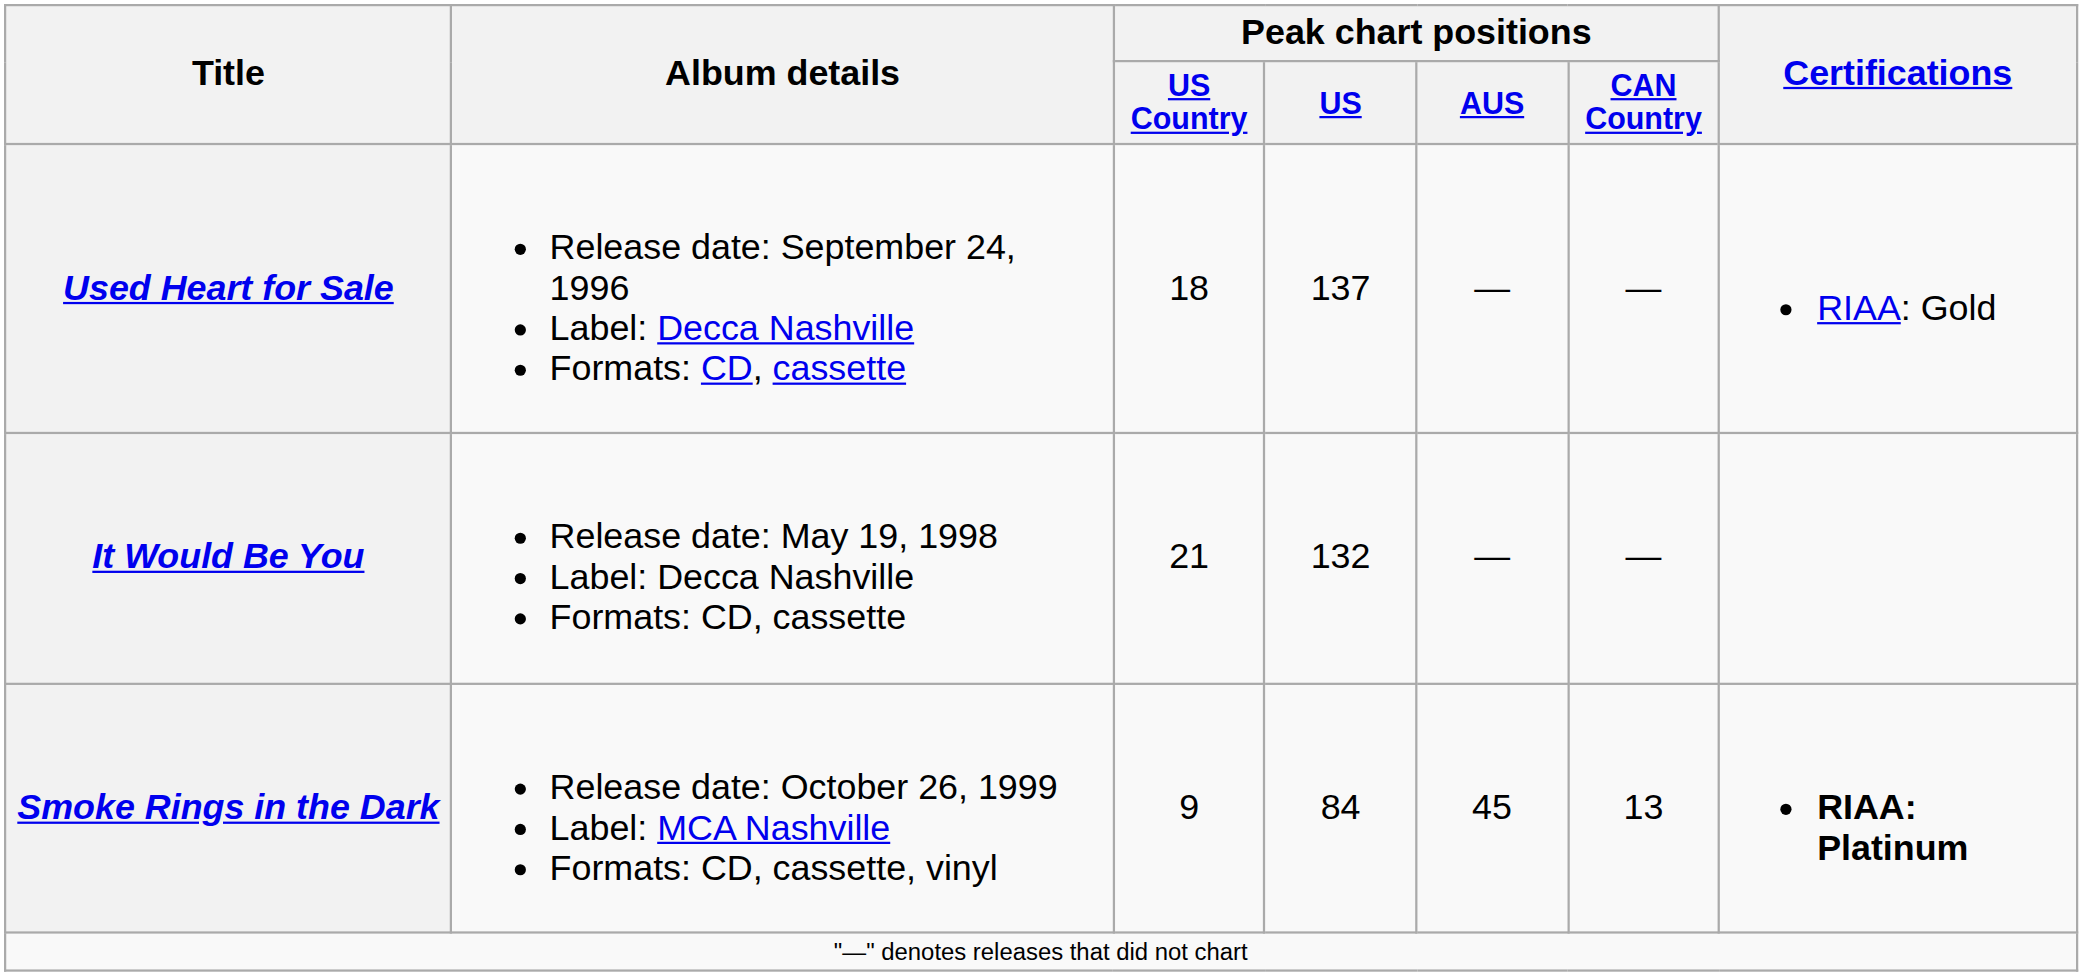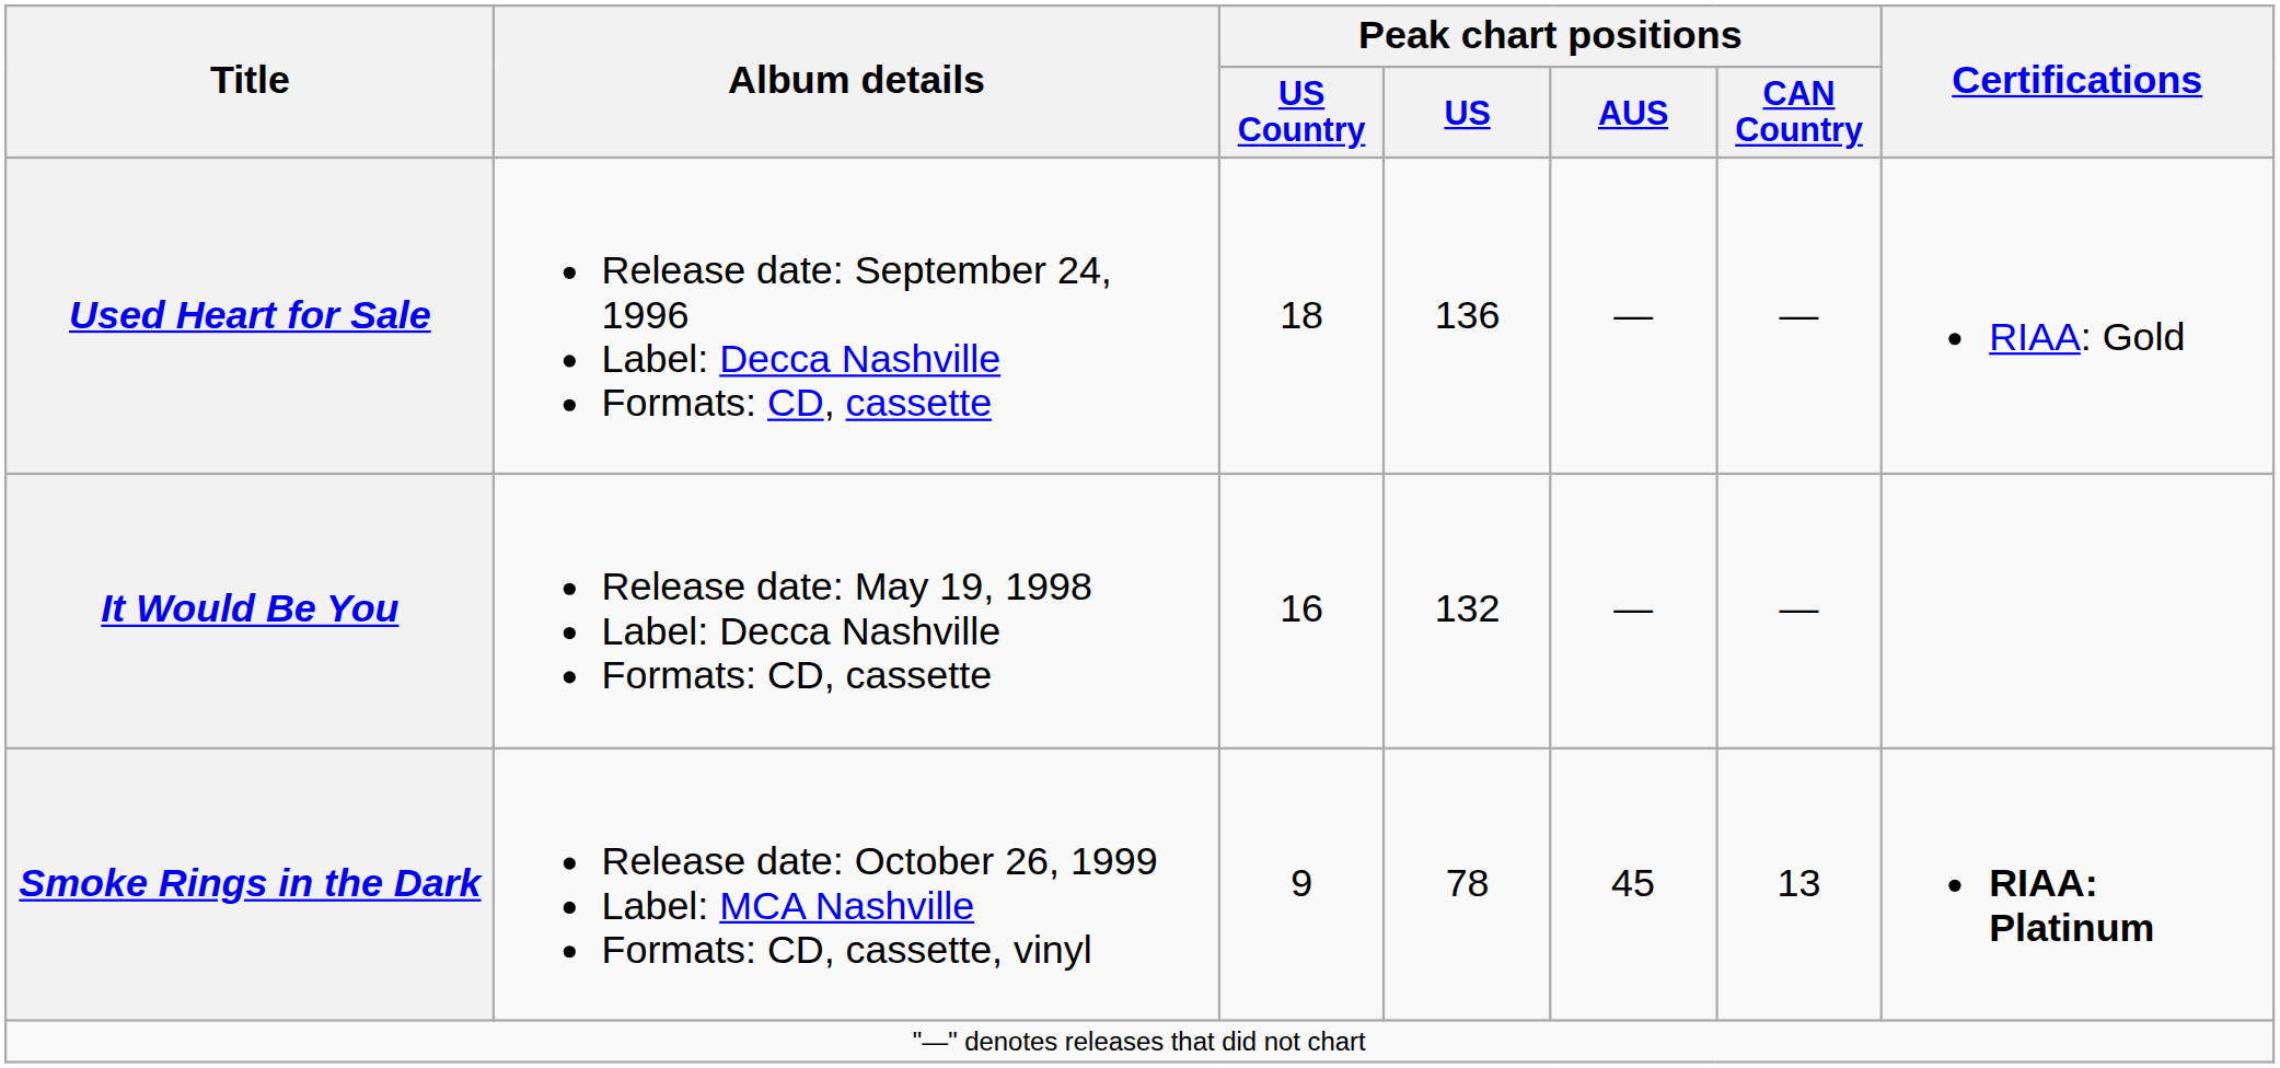Used Heart for Sale | Peak chart positions / US: 137 -> 136
It Would Be You | Peak chart positions / US Country: 21 -> 16
Smoke Rings in the Dark | Peak chart positions / US: 84 -> 78
